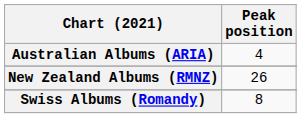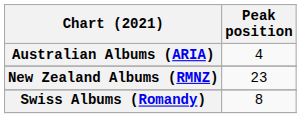New Zealand Albums (RMNZ) | Peak position: 26 -> 23
